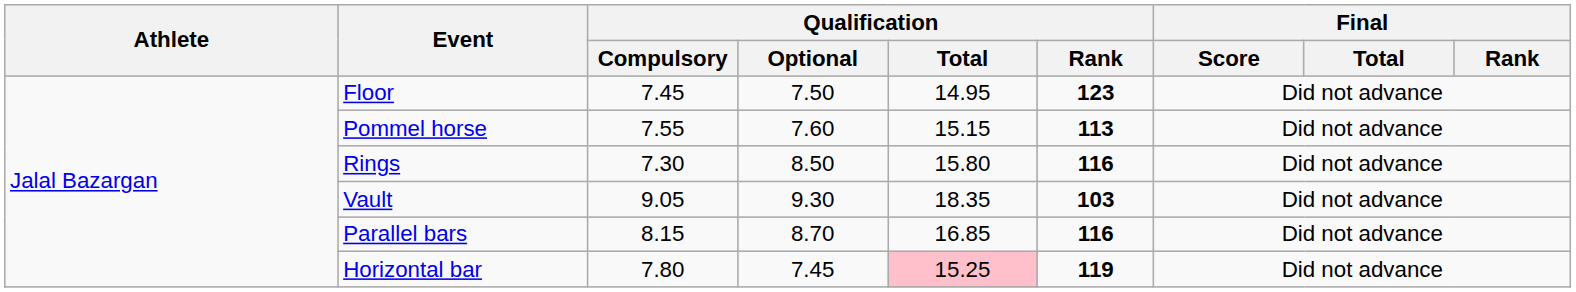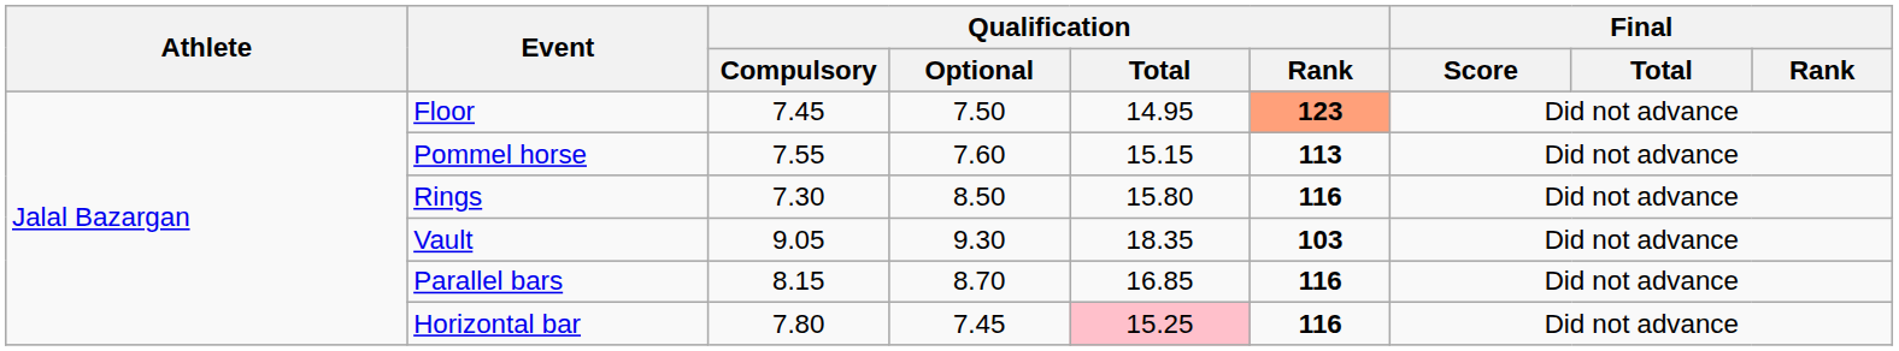Floor | Qualification / Rank: no background -> lightsalmon background
Horizontal bar | Qualification / Rank: 119 -> 116
